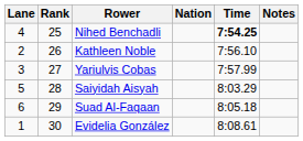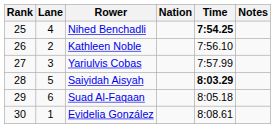columns swapped: Rank <-> Lane
Saiyidah Aisyah | Time: normal -> bold
